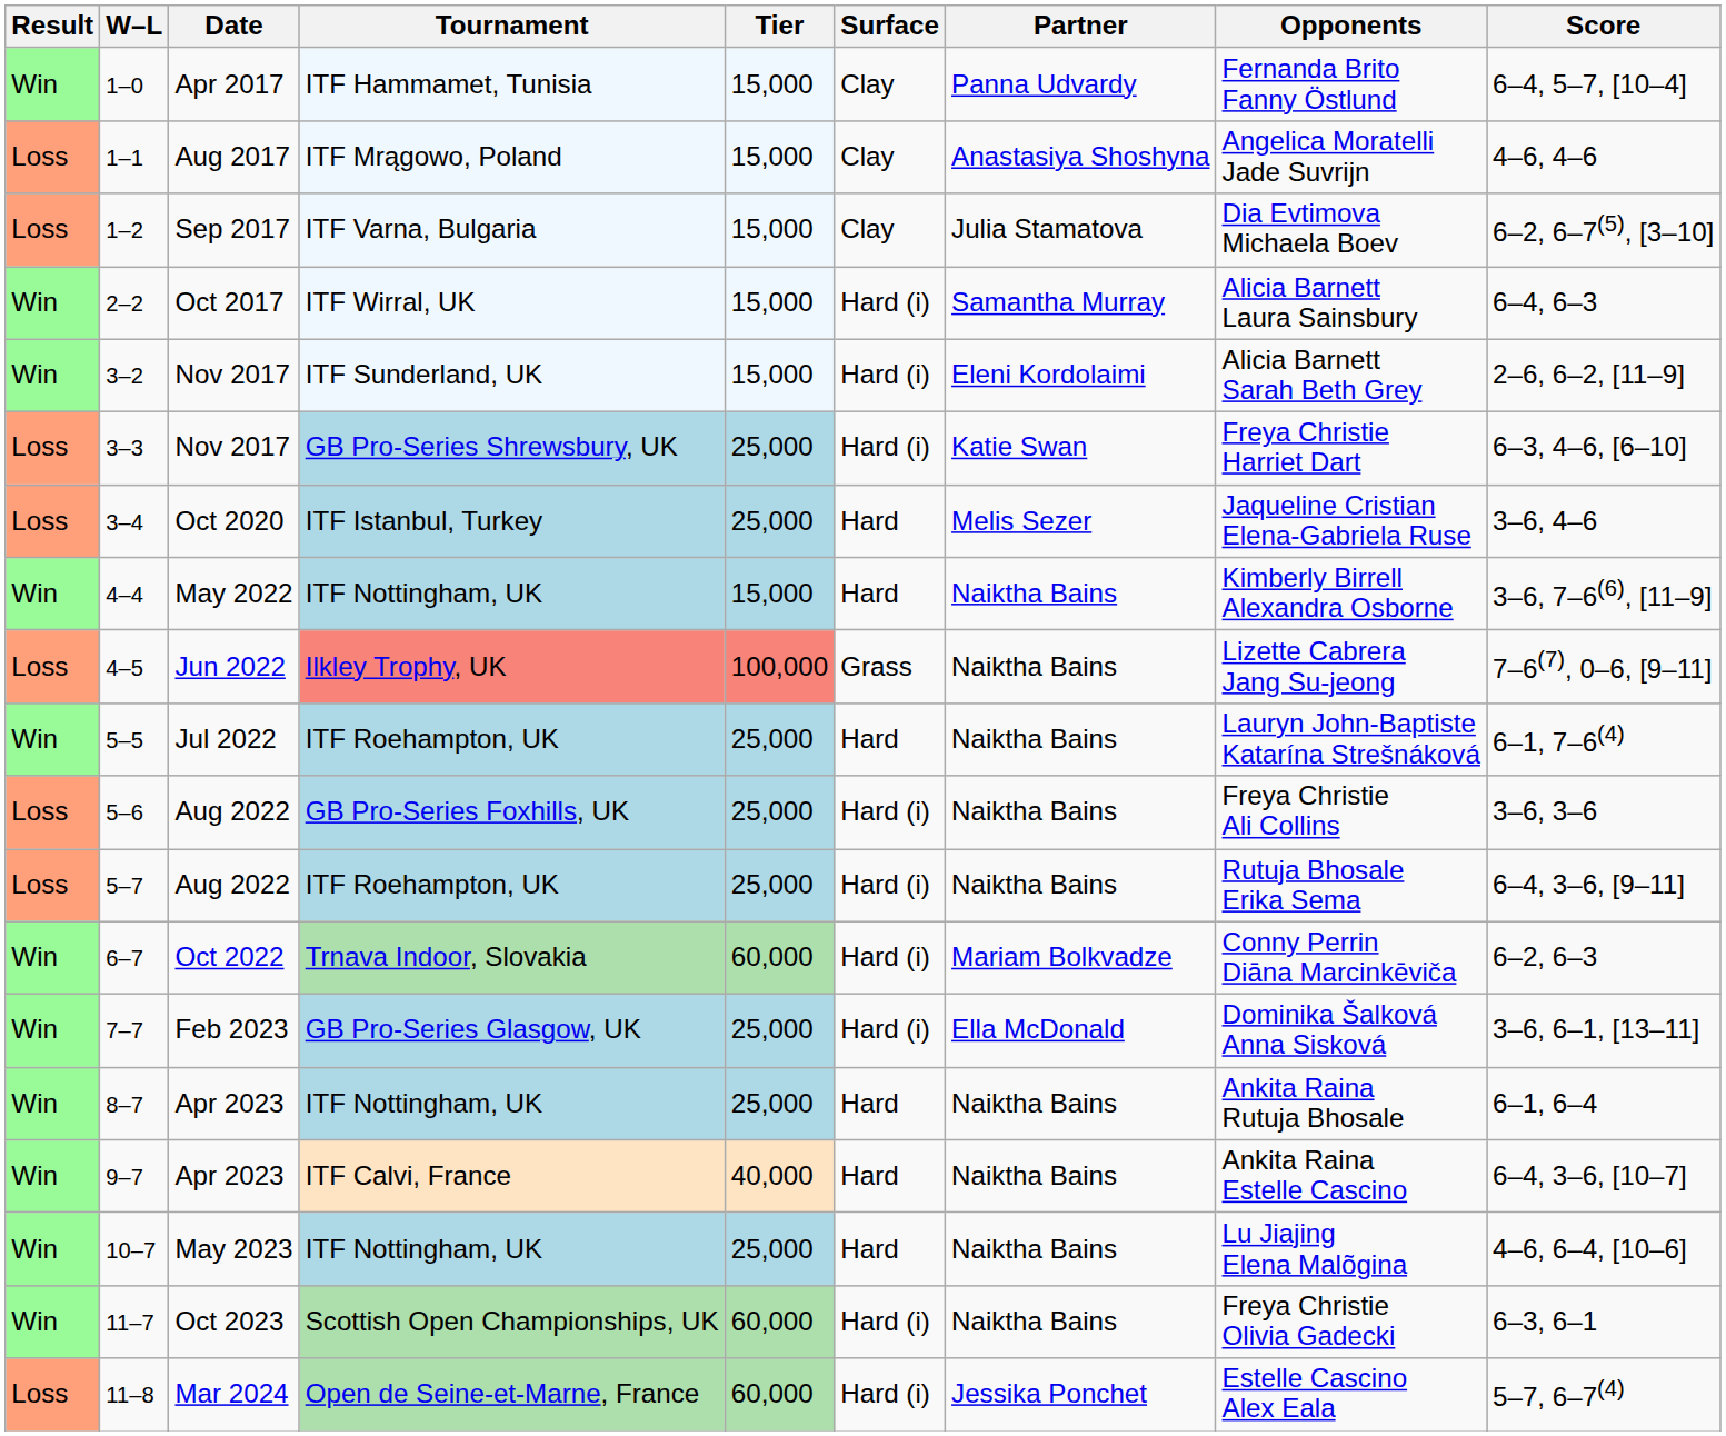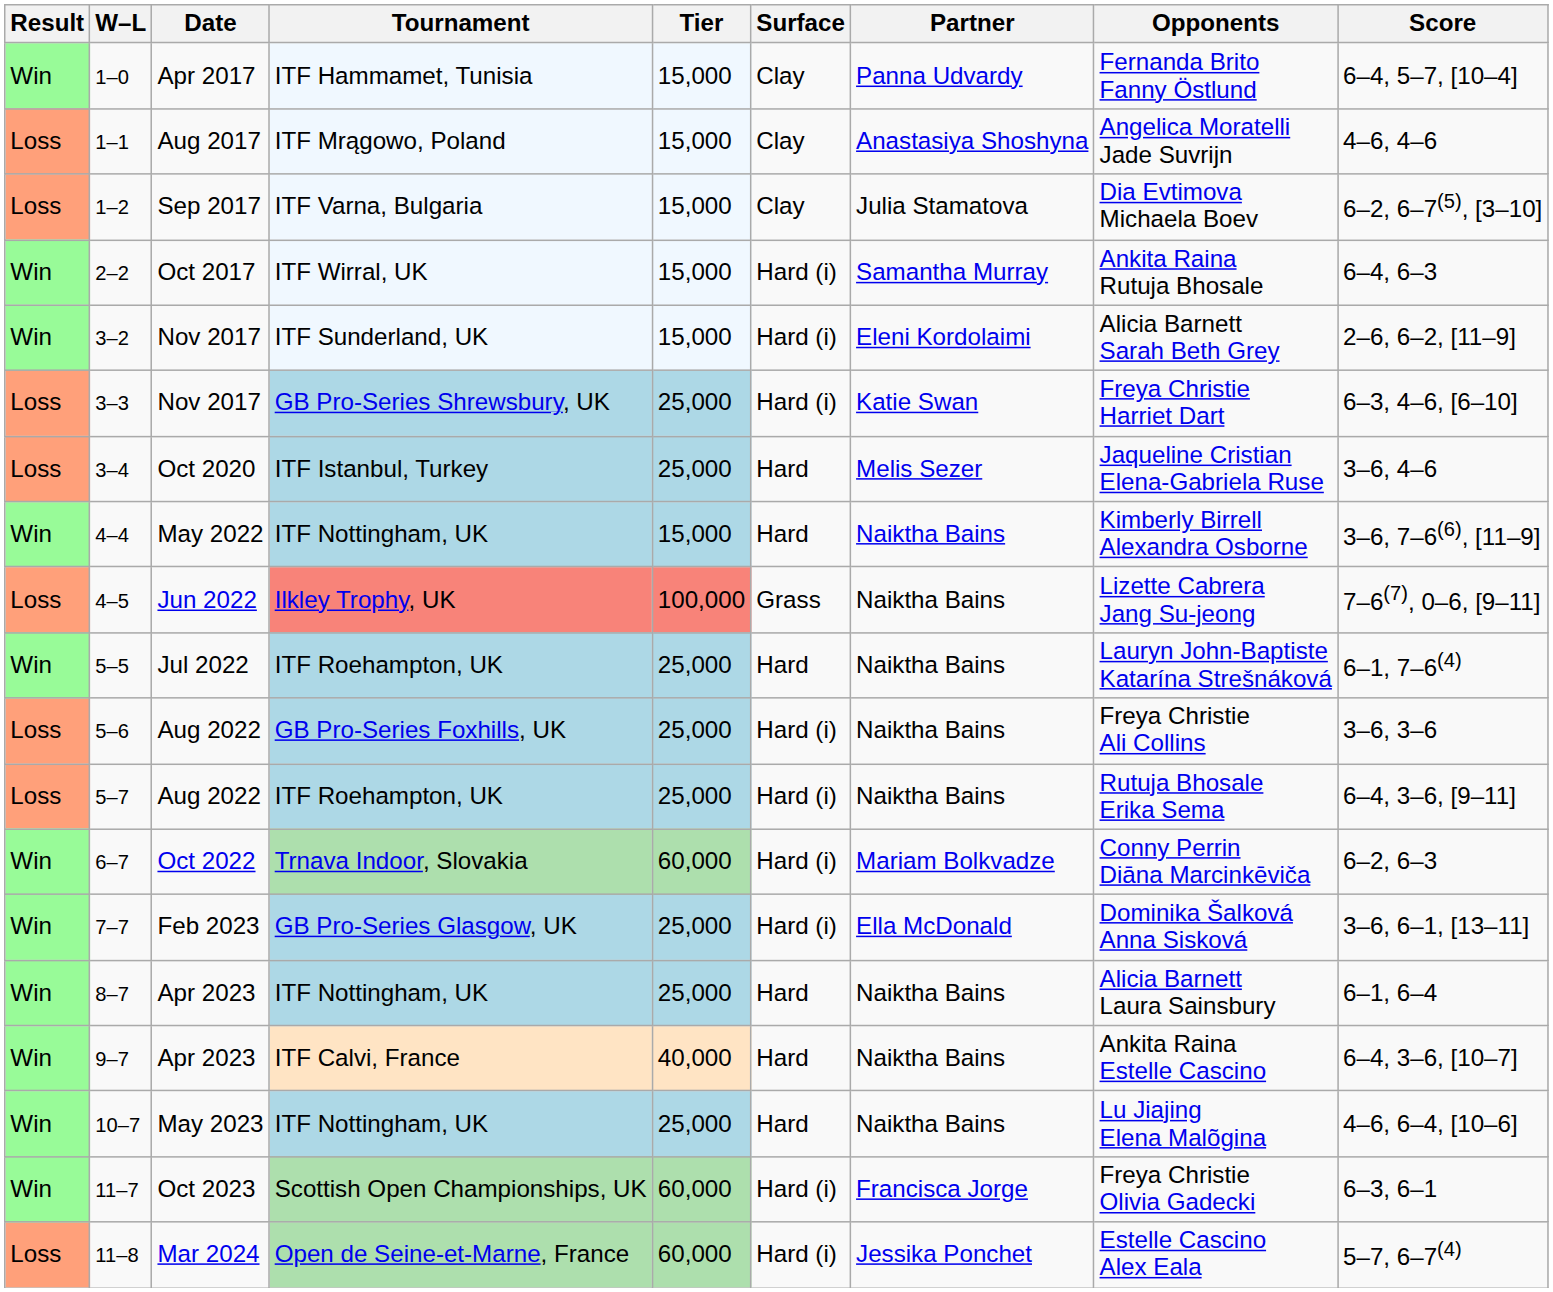2–2 | Opponents: Alicia Barnett Laura Sainsbury -> Ankita Raina Rutuja Bhosale
8–7 | Opponents: Ankita Raina Rutuja Bhosale -> Alicia Barnett Laura Sainsbury
11–7 | Partner: Naiktha Bains -> Francisca Jorge
